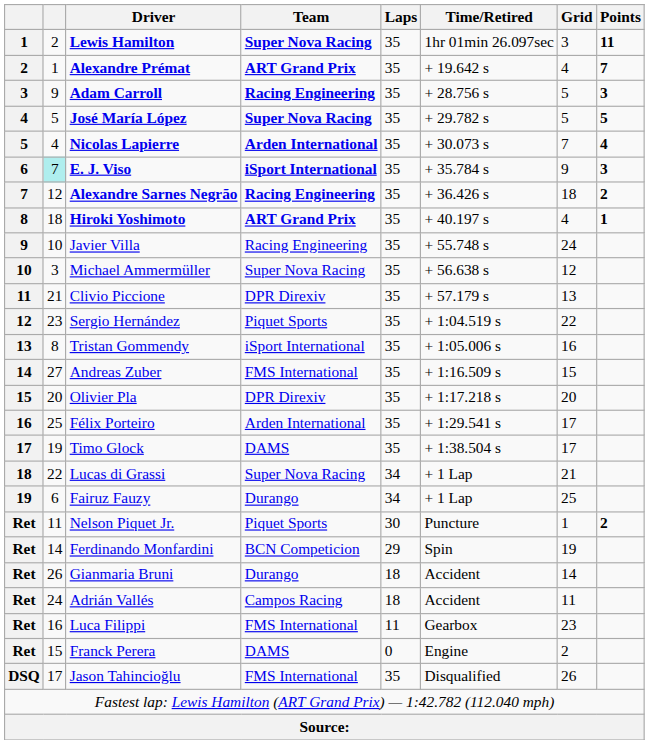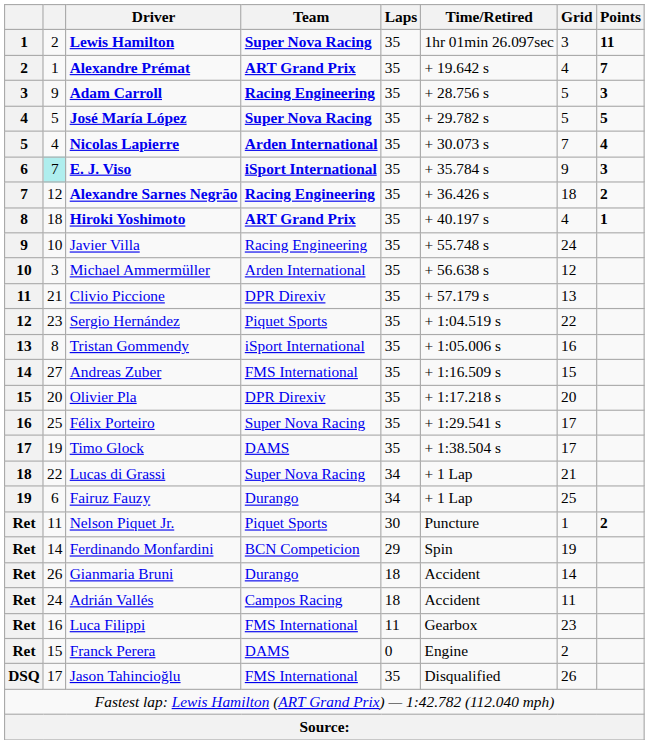Michael Ammermüller | Team: Super Nova Racing -> Arden International
Félix Porteiro | Team: Arden International -> Super Nova Racing
